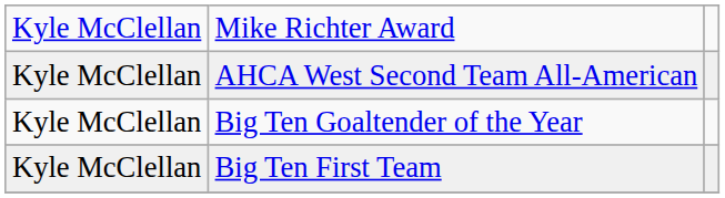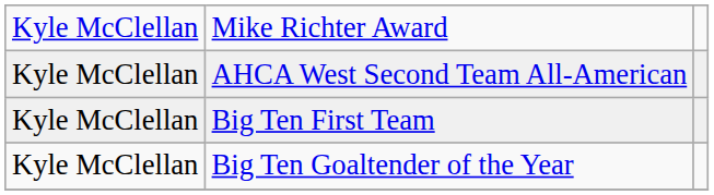rows swapped: Big Ten Goaltender of the Year <-> Big Ten First Team
